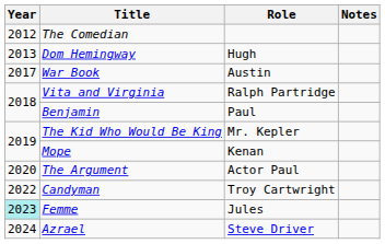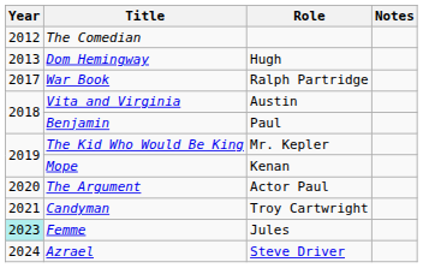War Book | Role: Austin -> Ralph Partridge
Vita and Virginia | Role: Ralph Partridge -> Austin
Candyman | Year: 2022 -> 2021
